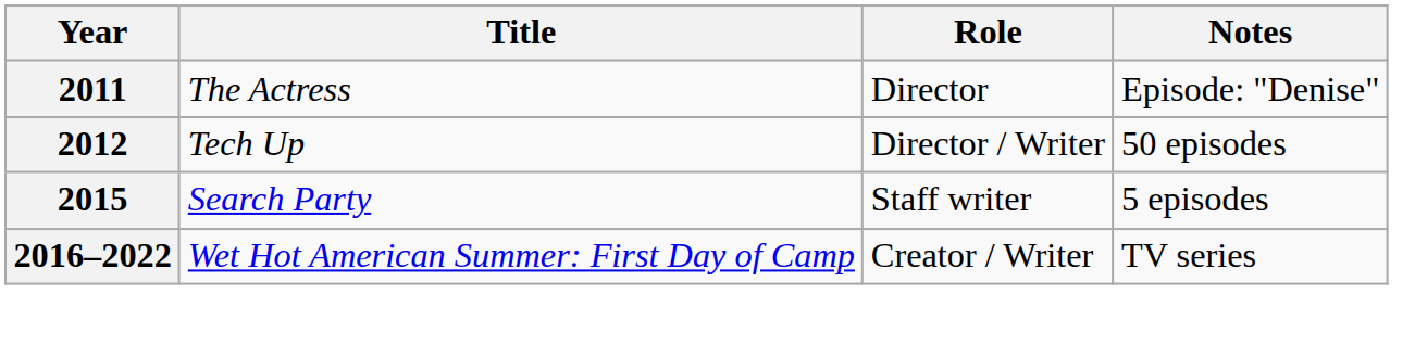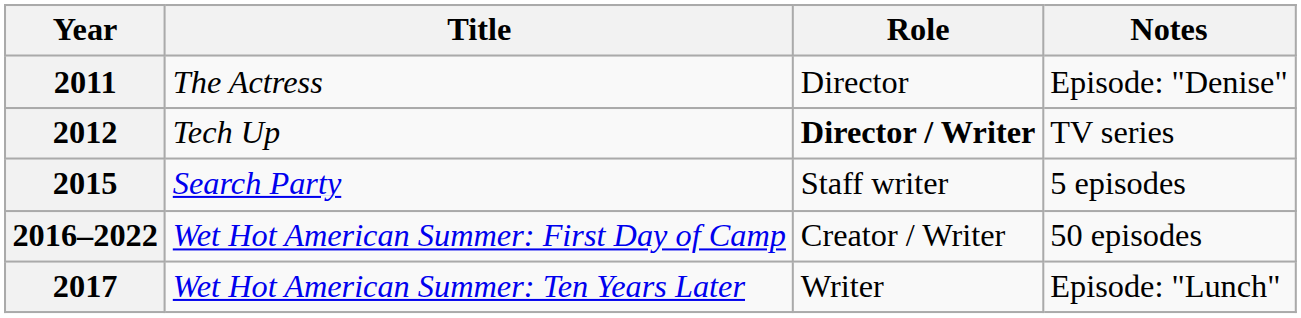2012 | Role: normal -> bold
2012 | Notes: 50 episodes -> TV series
2016–2022 | Notes: TV series -> 50 episodes
+ row: 2017 | Wet Hot American Summer: Ten Years Later | Writer | Episode: "Lunch"
